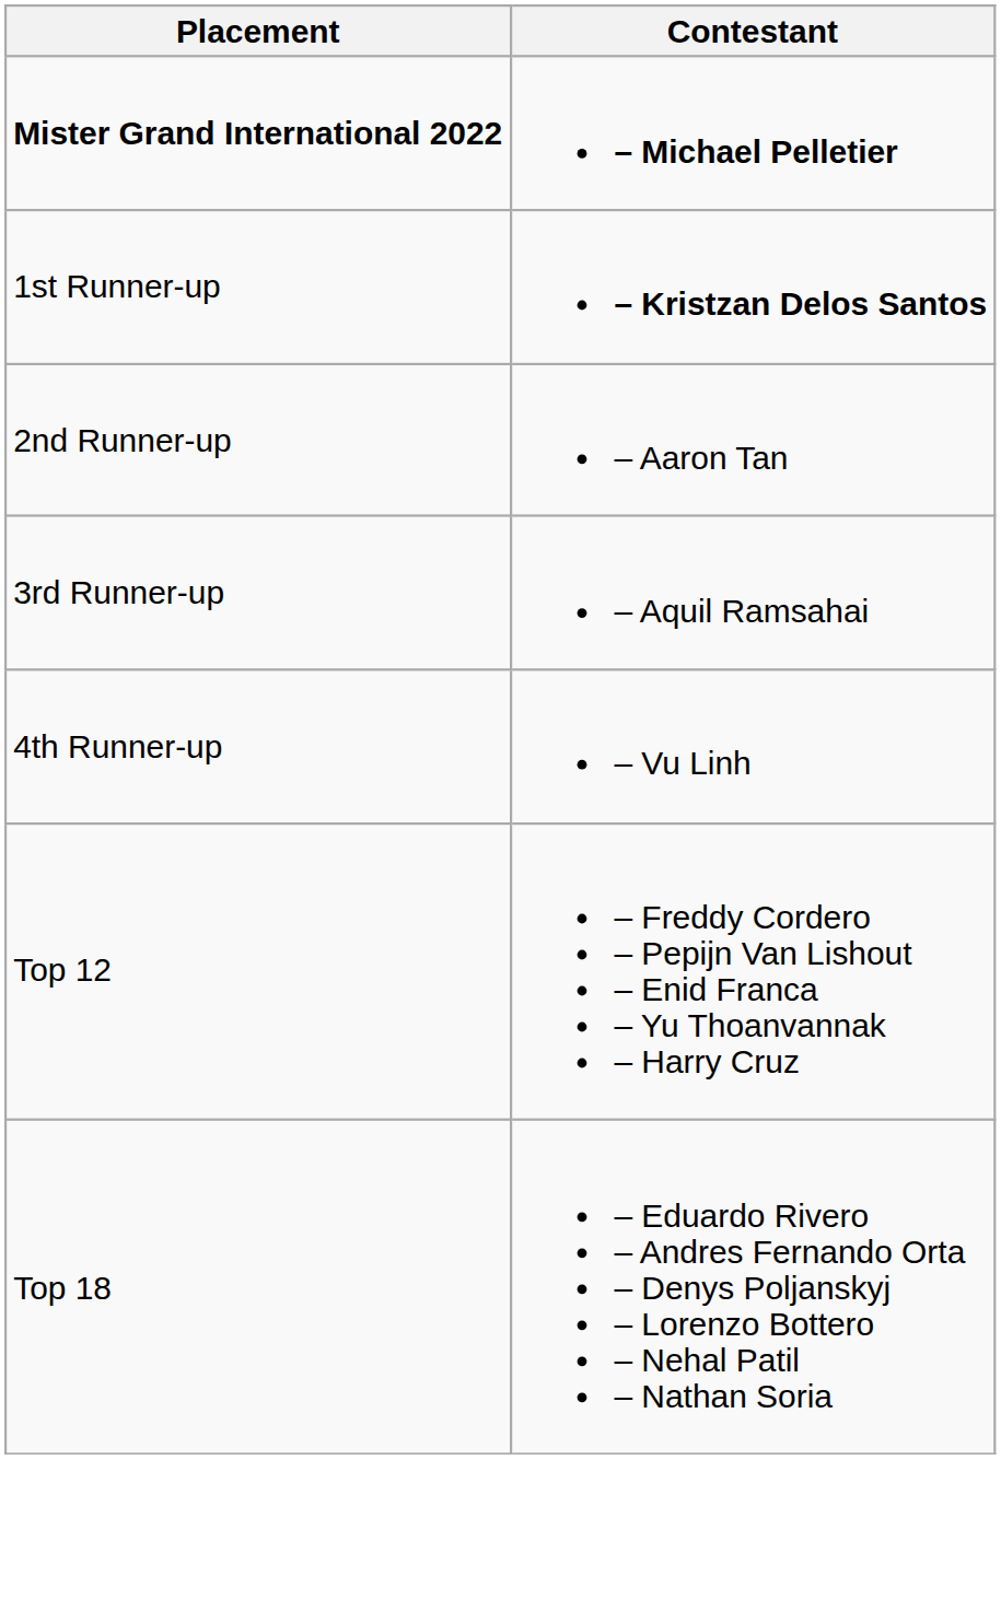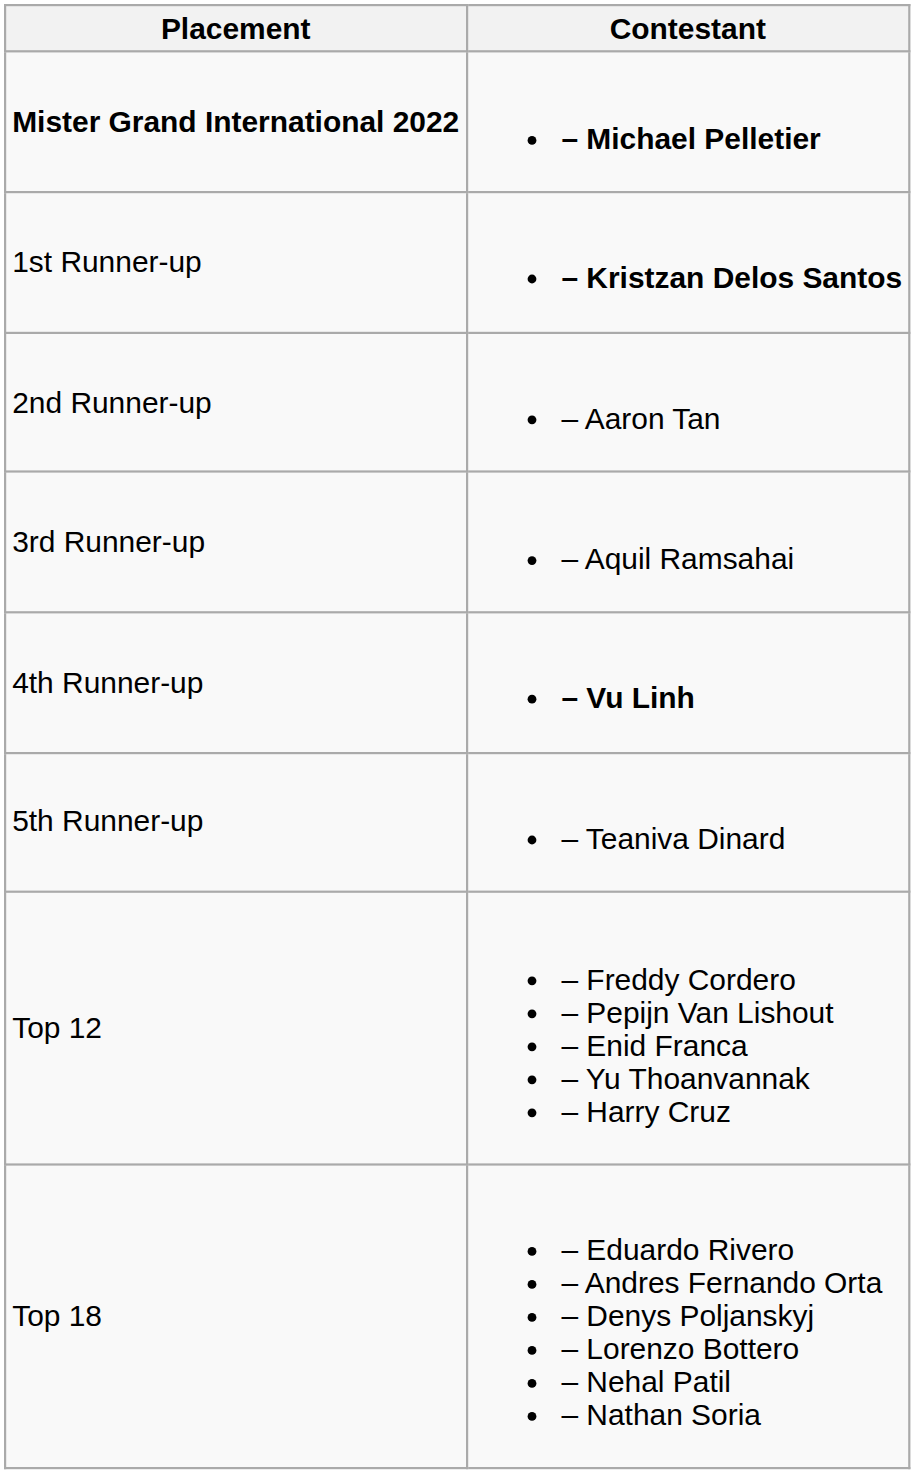4th Runner-up | Contestant: normal -> bold
+ row: 5th Runner-up | – Teaniva Dinard
